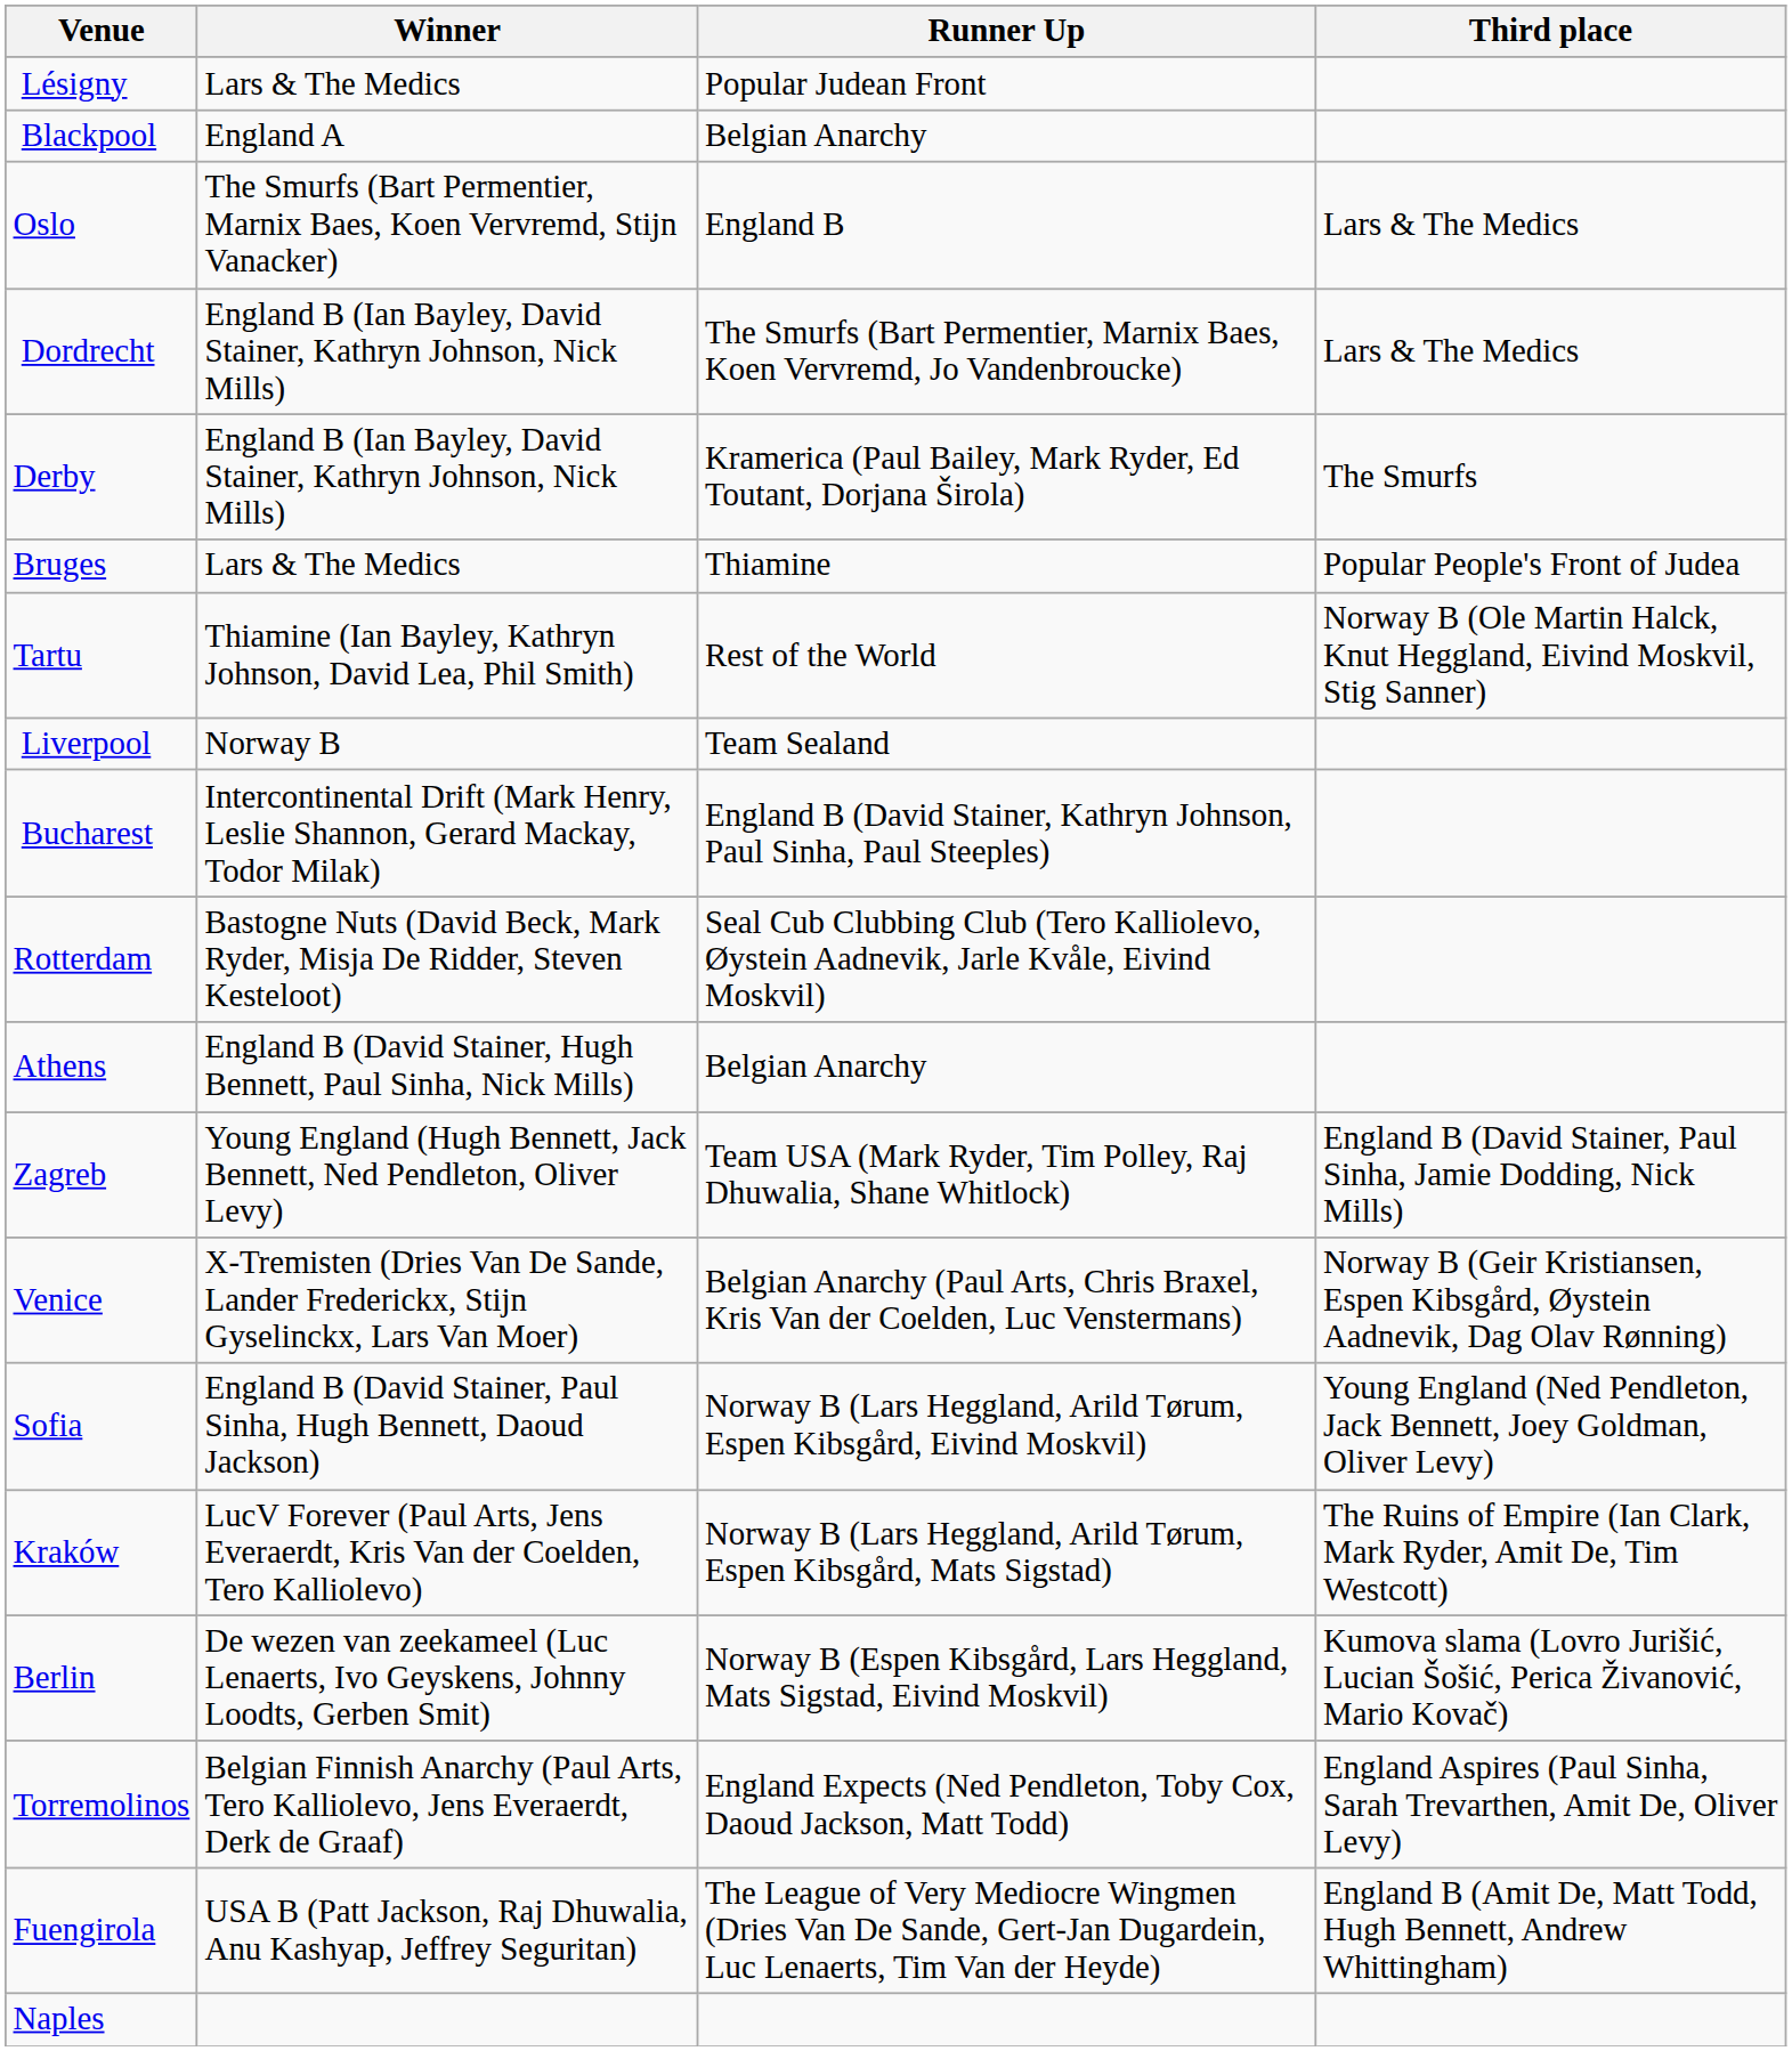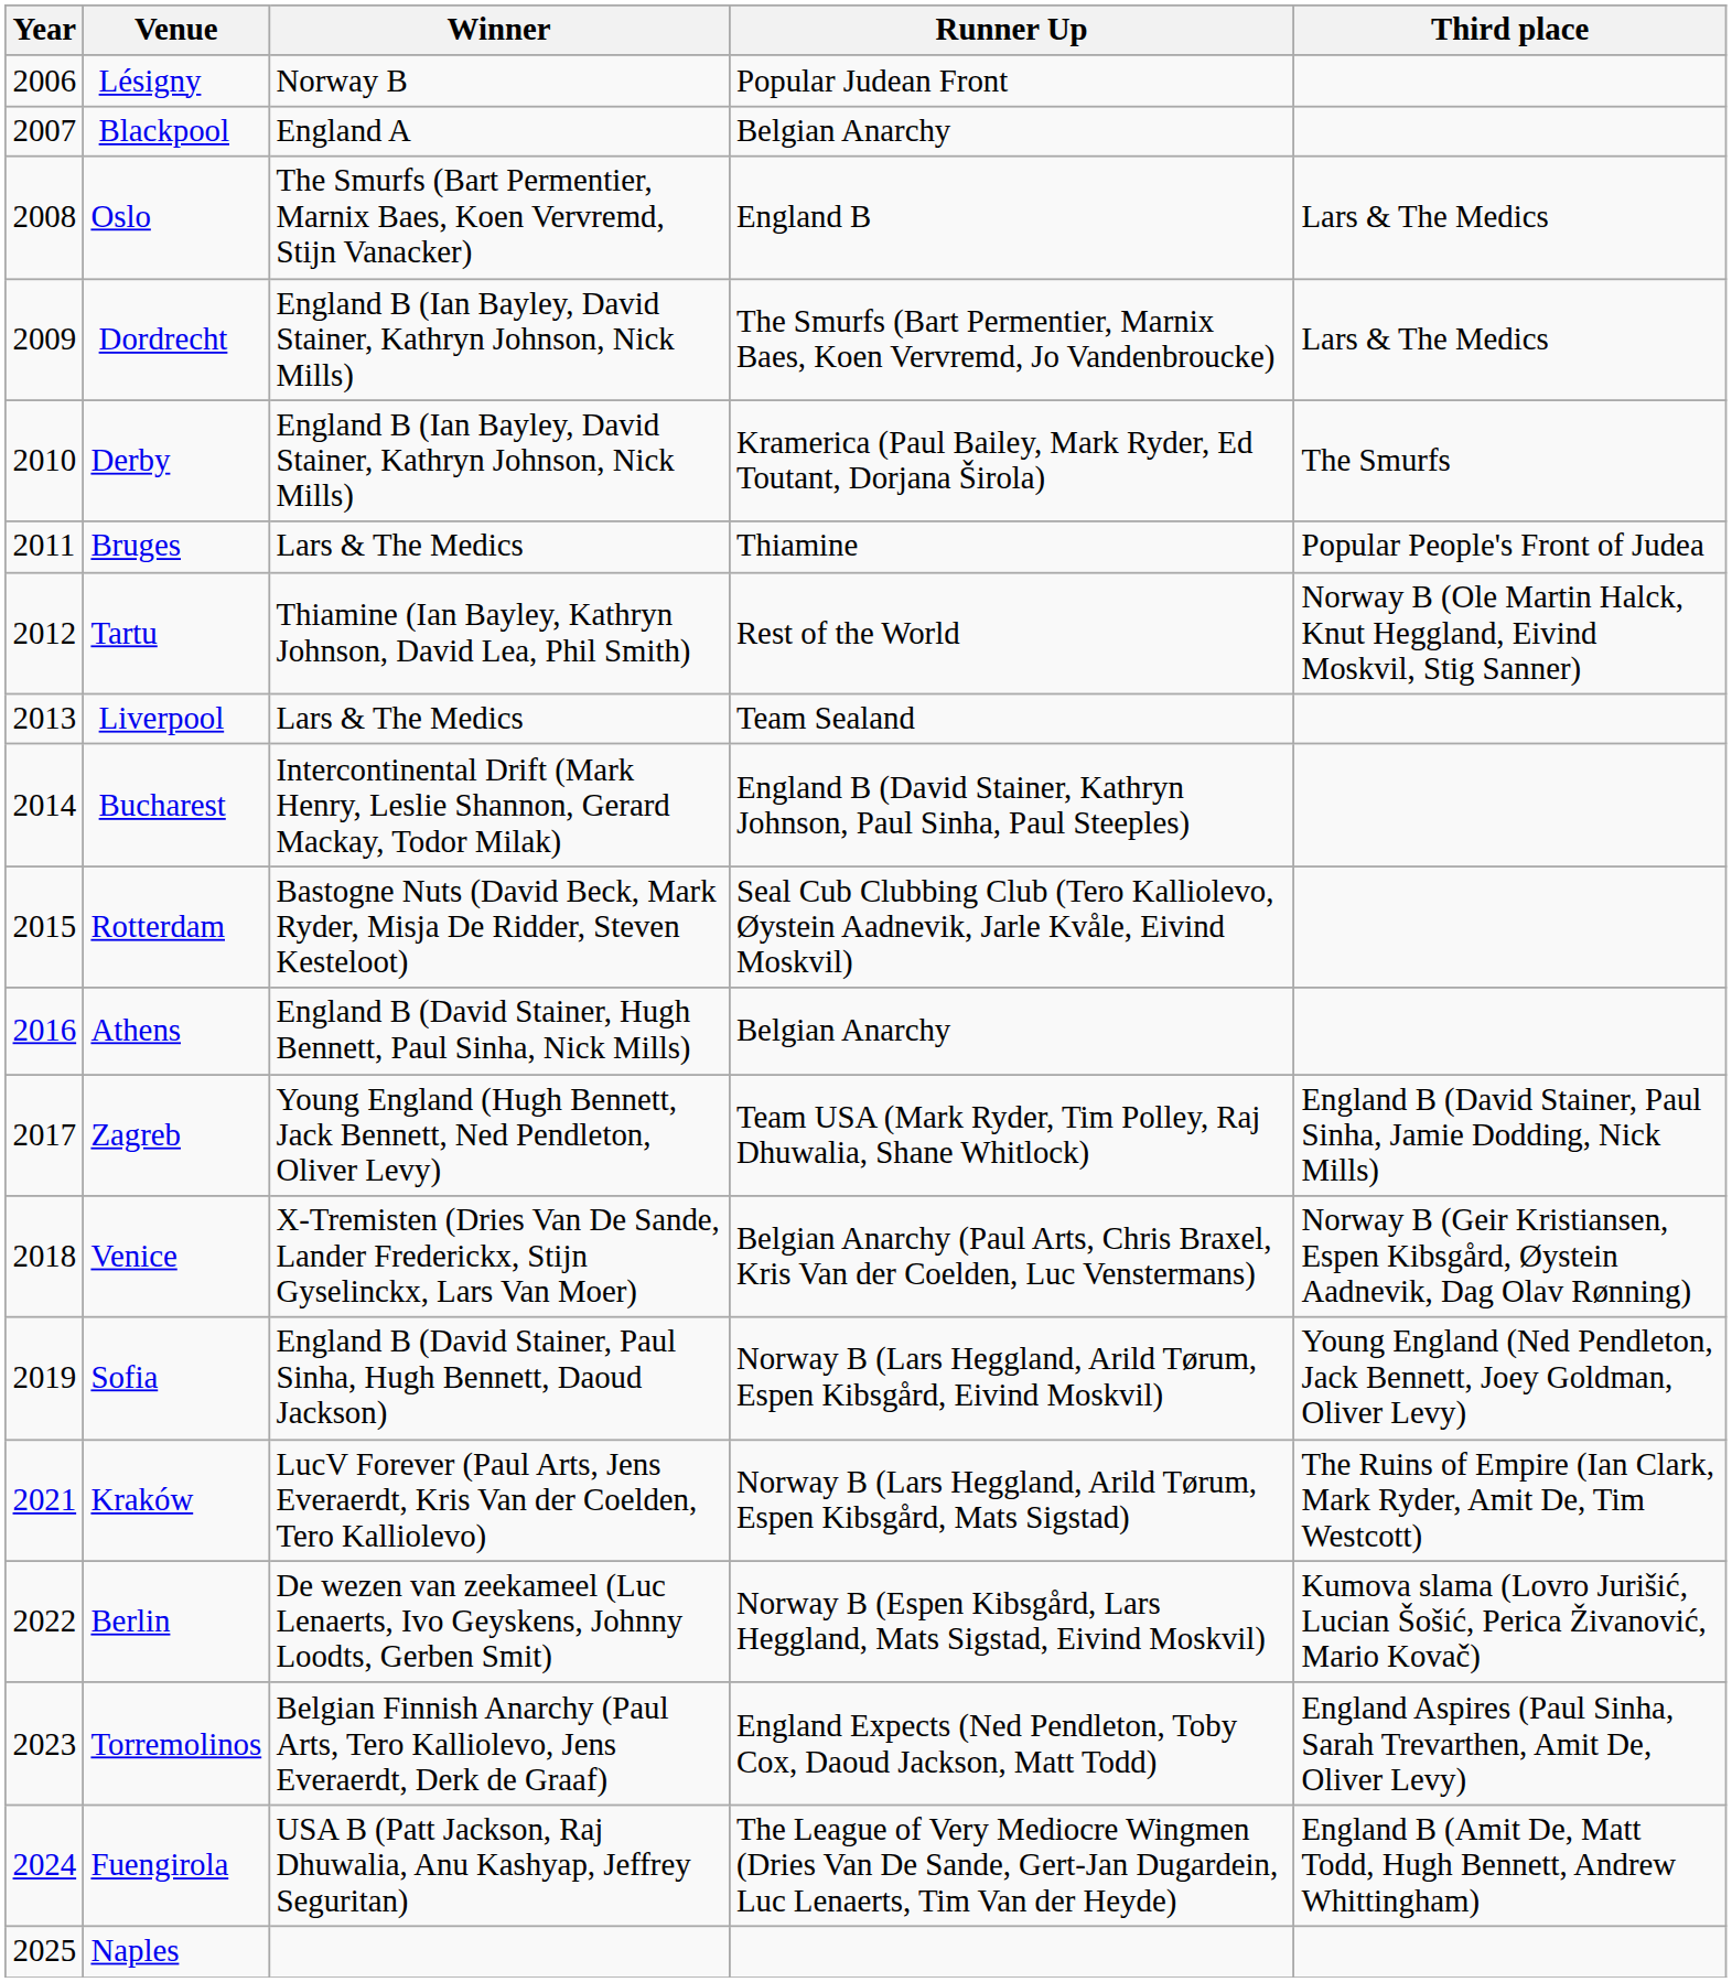+ column: Year | 2006 | 2007 | 2008 | 2009 | 2010 | 2011 | 2012 | 2013 | 2014 | 2015 | 2016 | 2017 | 2018 | 2019 | 2021 | 2022 | 2023 | 2024 | 2025
Lésigny | Winner: Lars & The Medics -> Norway B
Liverpool | Winner: Norway B -> Lars & The Medics
